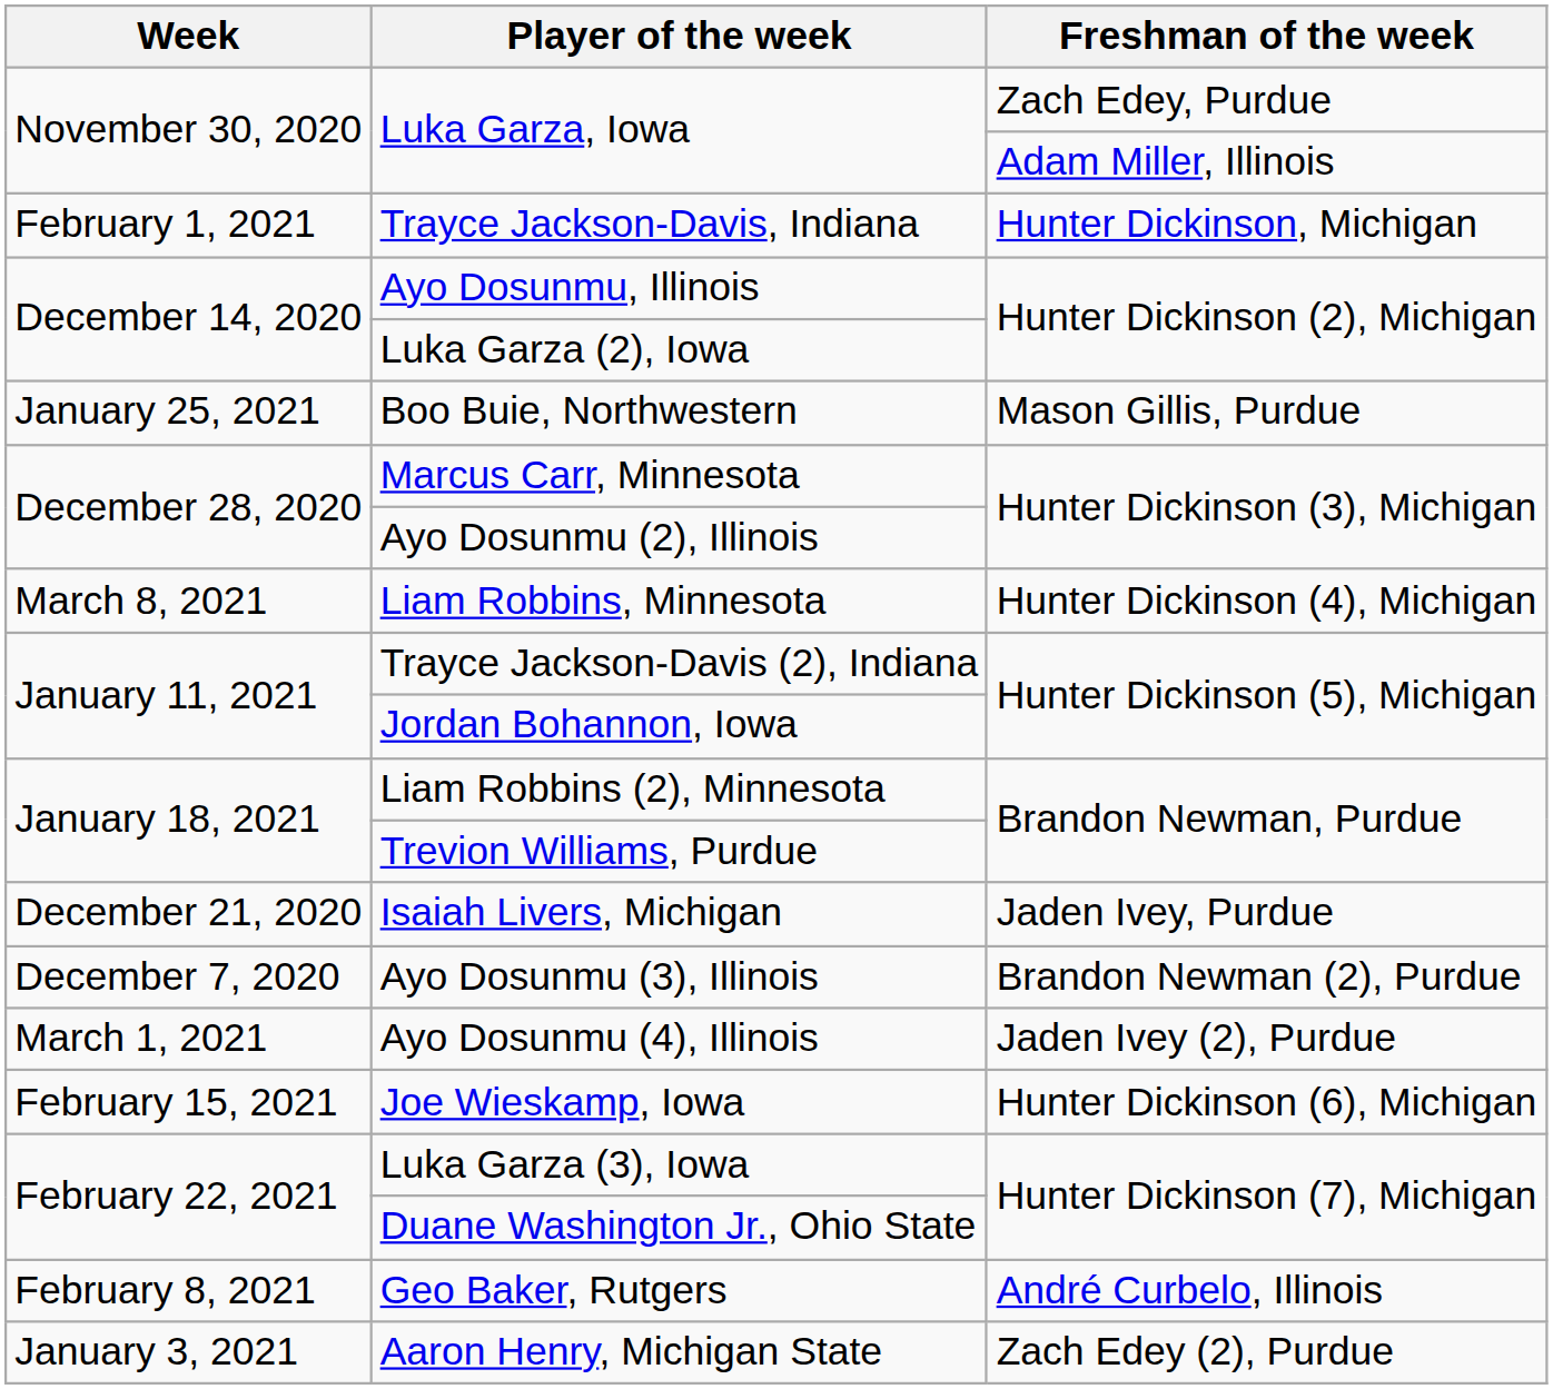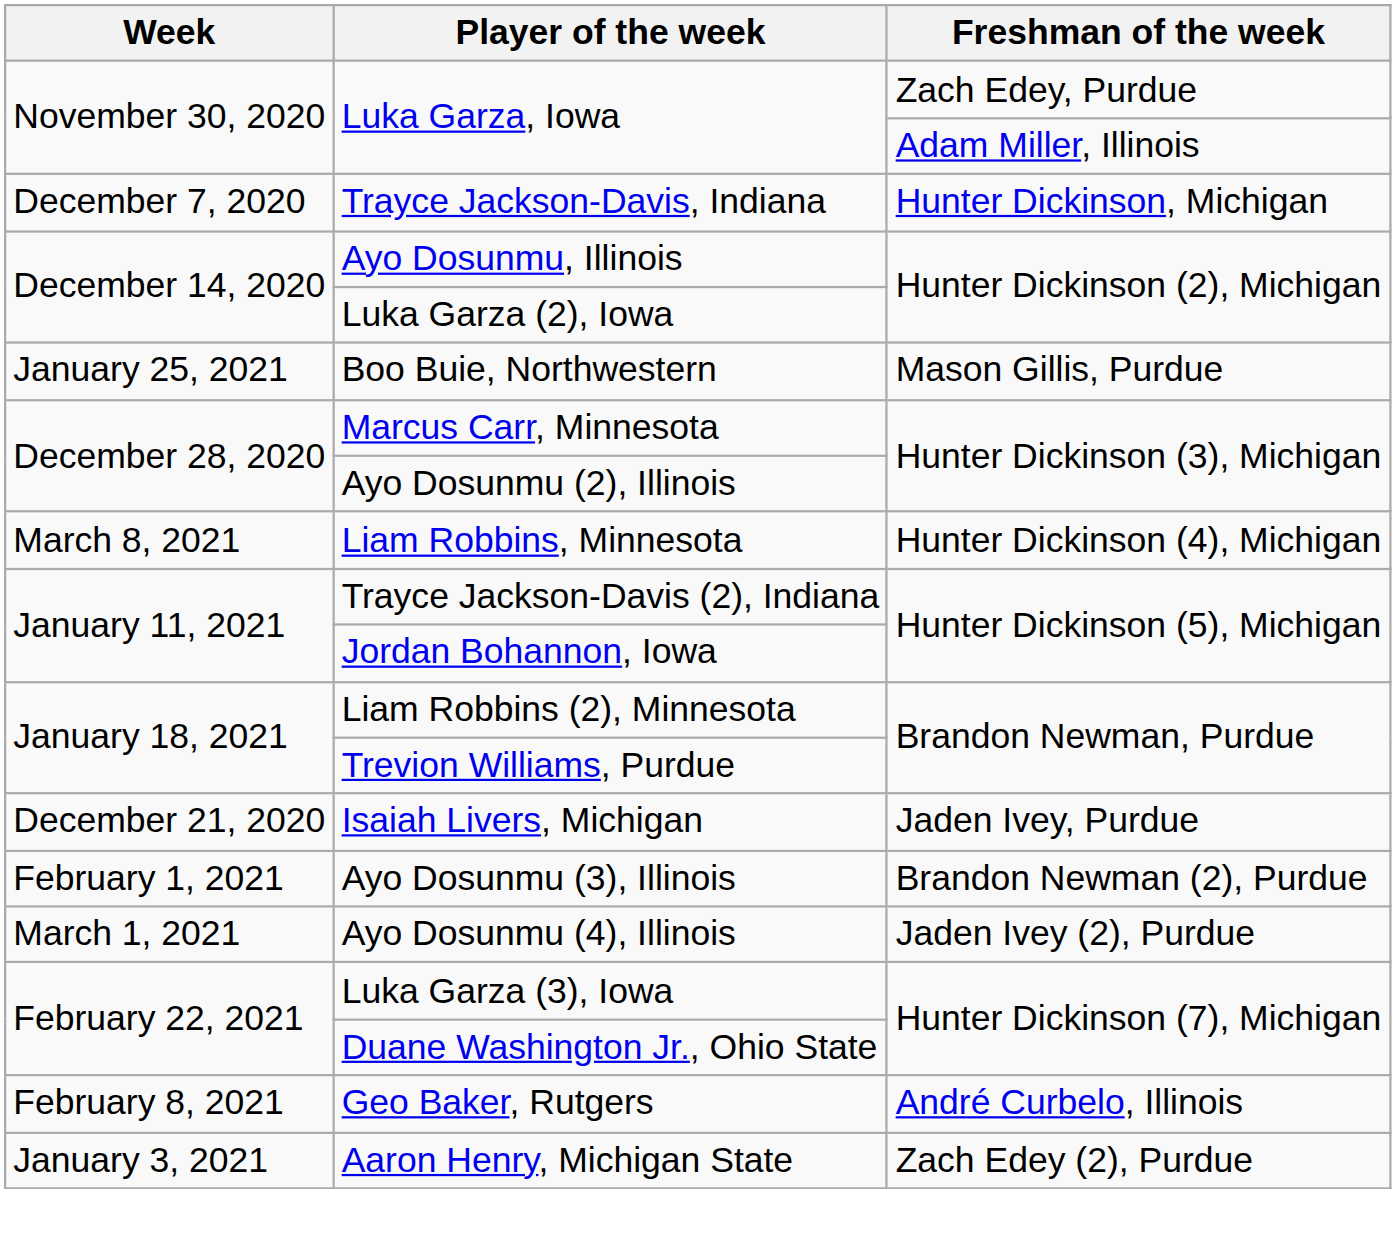Trayce Jackson-Davis, Indiana | Week: February 1, 2021 -> December 7, 2020
Ayo Dosunmu (3), Illinois | Week: December 7, 2020 -> February 1, 2021
- row: February 15, 2021 | Joe Wieskamp, Iowa | Hunter Dickinson (6), Michigan
